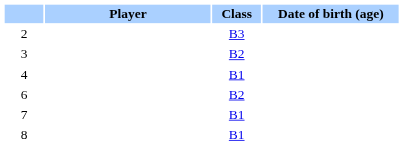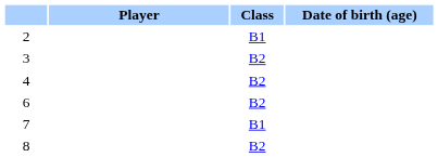2 | Class: B3 -> B1
4 | Class: B1 -> B2
8 | Class: B1 -> B2
